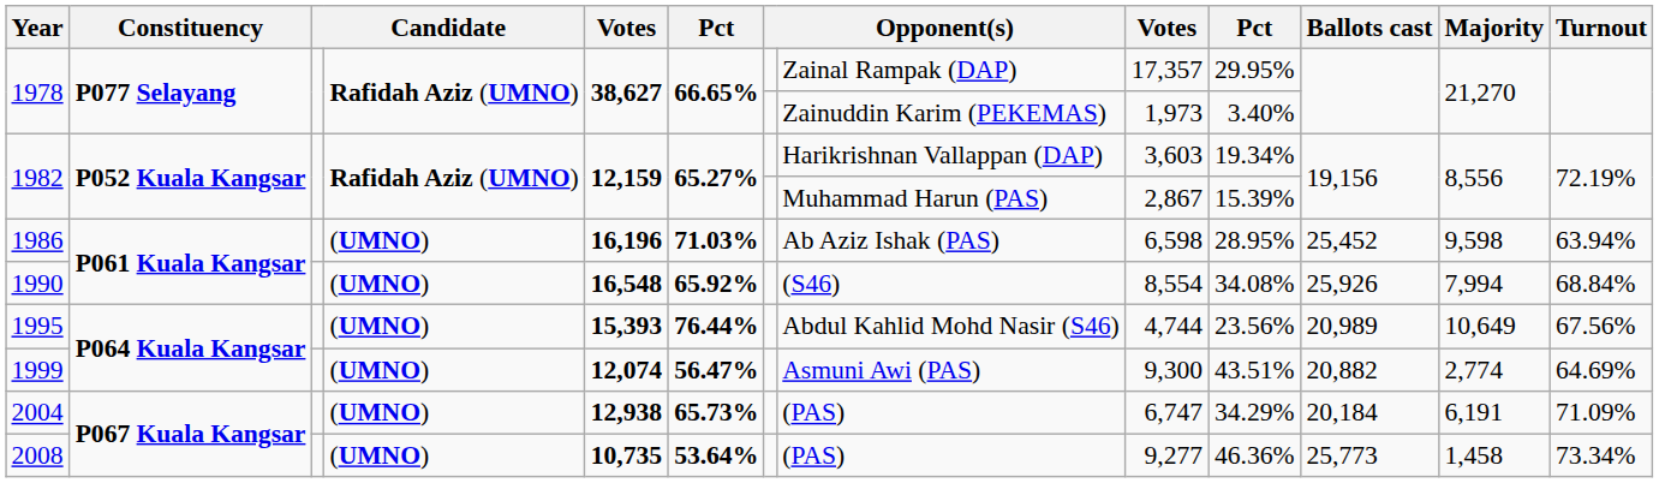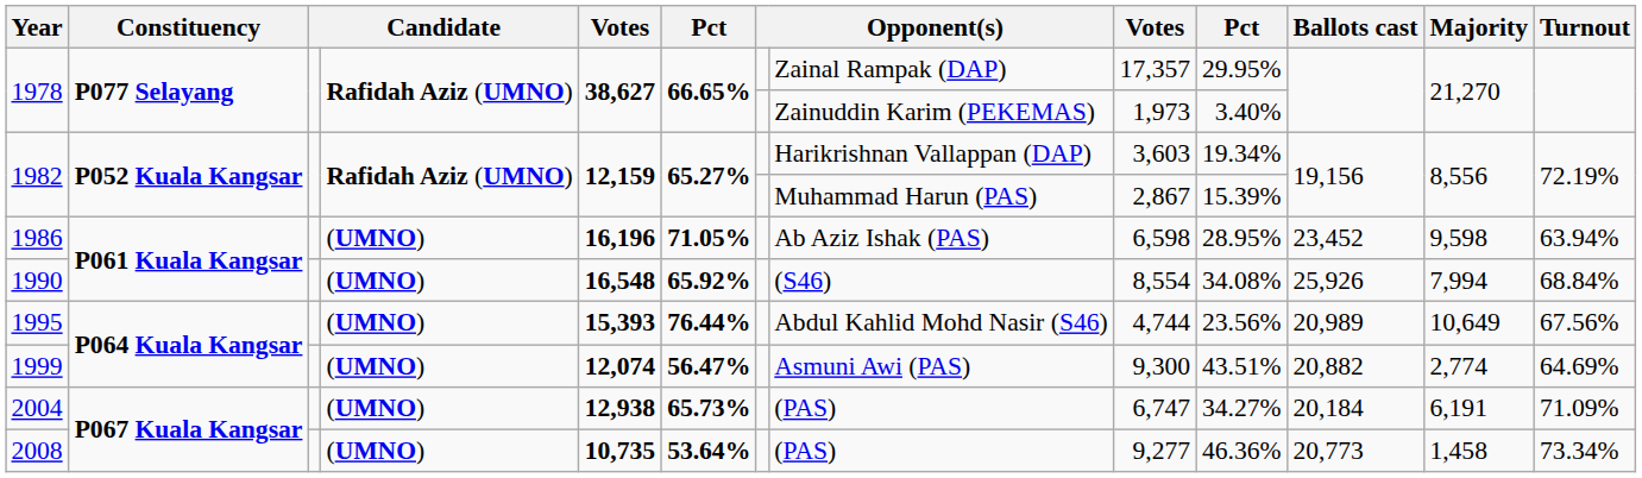1986 | column 6: 71.03% -> 71.05%
1986 | Ballots cast: 25,452 -> 23,452
2004 | column 10: 34.29% -> 34.27%
2008 | Ballots cast: 25,773 -> 20,773
